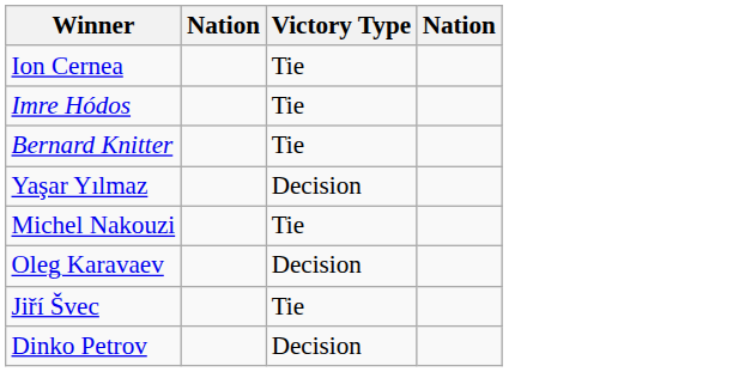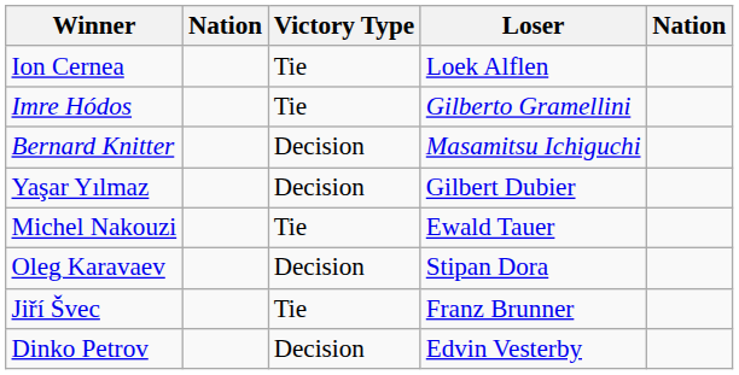+ column: Loser | Loek Alflen | Gilberto Gramellini | Masamitsu Ichiguchi | Gilbert Dubier | Ewald Tauer | Stipan Dora | Franz Brunner | Edvin Vesterby
Bernard Knitter | Victory Type: Tie -> Decision
